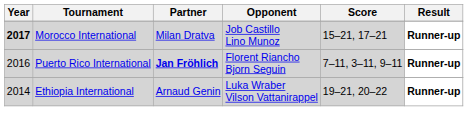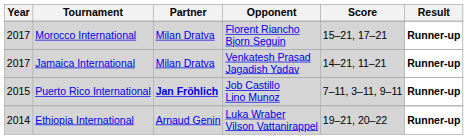Morocco International | Year: bold -> normal
Morocco International | Opponent: Job Castillo Lino Munoz -> Florent Riancho Bjorn Seguin
+ row: 2017 | Jamaica International | Milan Dratva | Venkatesh Prasad Jagadish Yadav | 14–21, 11–21 | Runner-up
Puerto Rico International | Year: 2016 -> 2015
Puerto Rico International | Opponent: Florent Riancho Bjorn Seguin -> Job Castillo Lino Munoz
